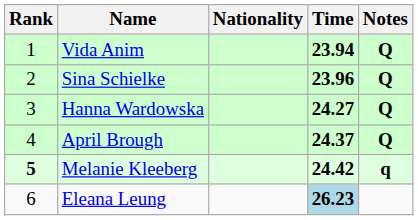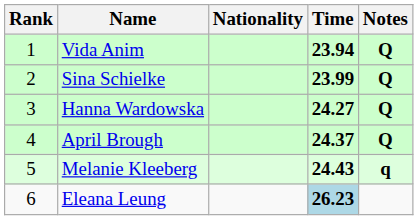Sina Schielke | Time: 23.96 -> 23.99
Melanie Kleeberg | Rank: bold -> normal
Melanie Kleeberg | Time: 24.42 -> 24.43
